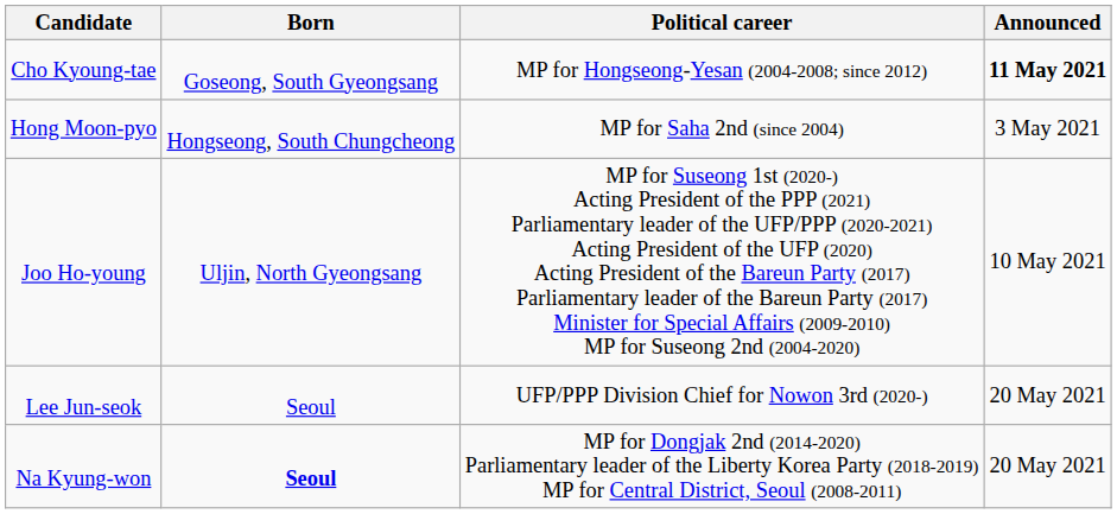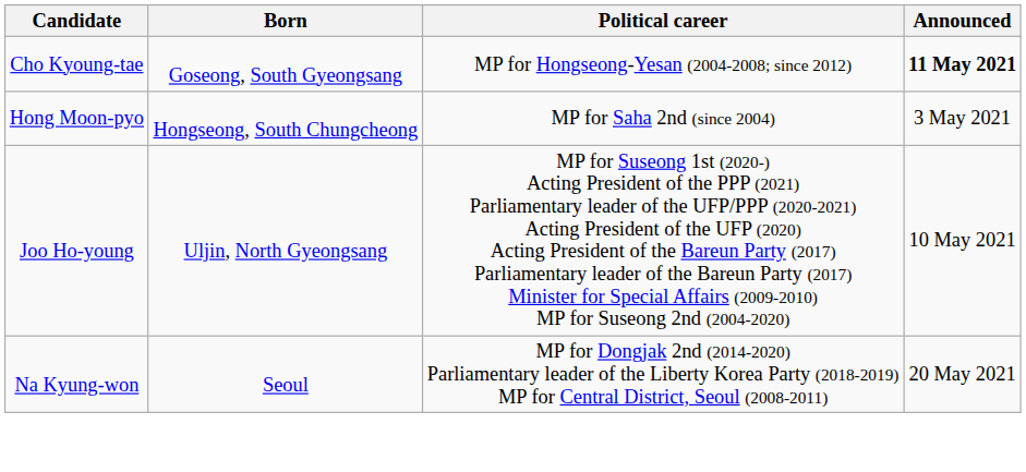- row: Lee Jun-seok | Seoul | UFP/PPP Division Chief for Nowon 3rd (2020-) | 20 May 2021
Na Kyung-won | Born: bold -> normal
